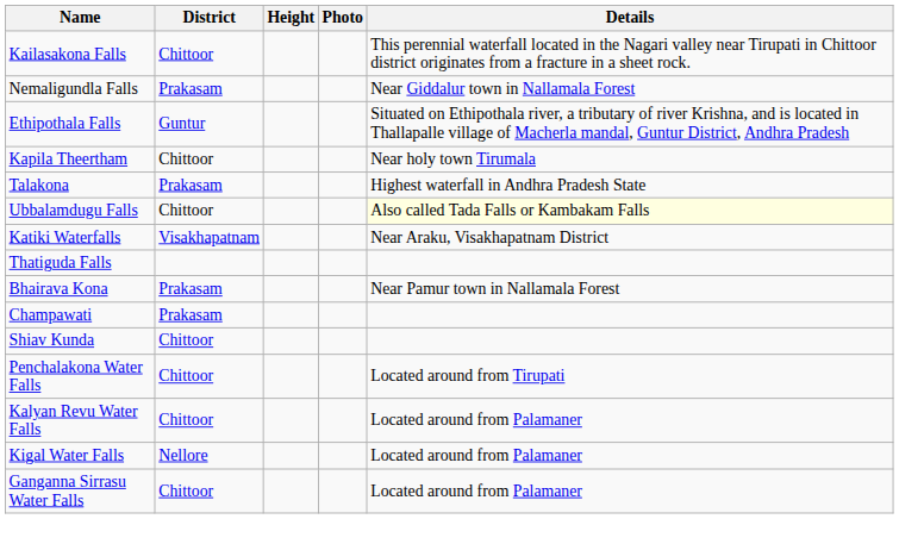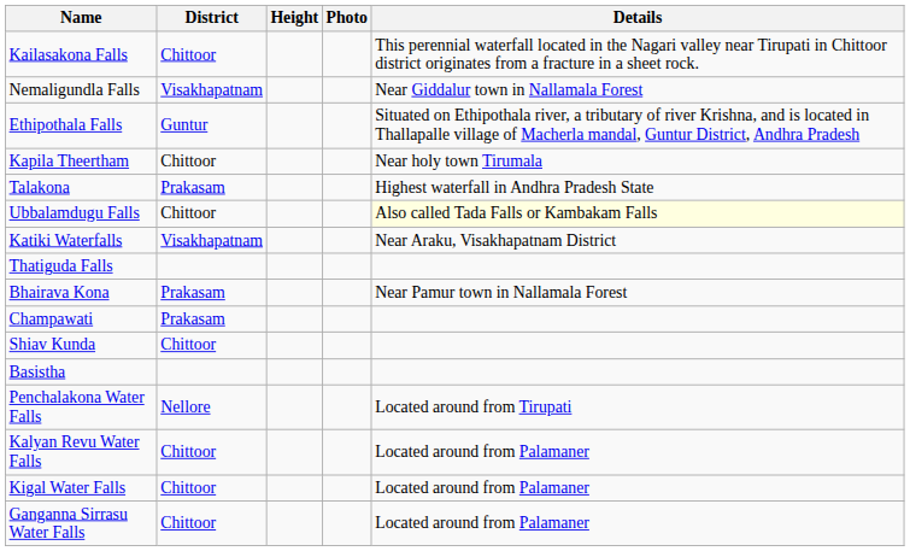Nemaligundla Falls | District: Prakasam -> Visakhapatnam
+ row: Basistha
Penchalakona Water Falls | District: Chittoor -> Nellore
Kigal Water Falls | District: Nellore -> Chittoor
